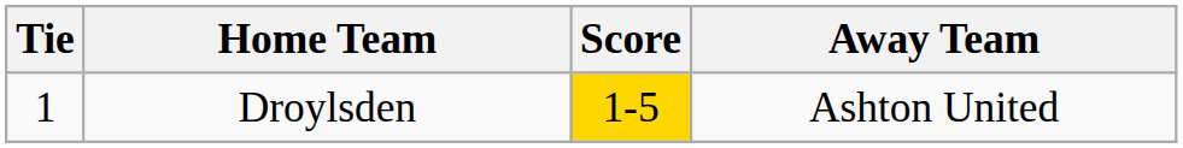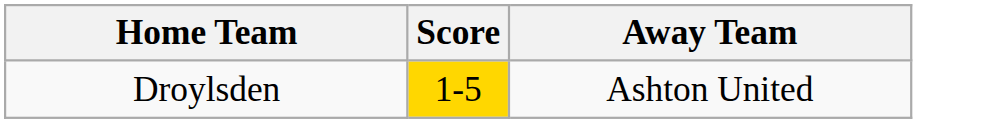- column: Tie | 1
